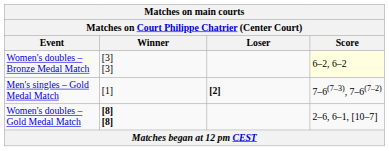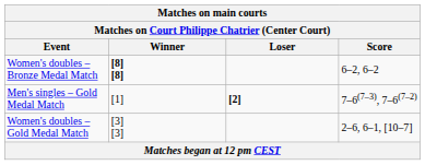Women's doubles – Bronze Medal Match | Winner: [3] [3] -> [8] [8]
Women's doubles – Bronze Medal Match | Score: lightyellow background -> no background
Women's doubles – Gold Medal Match | Winner: [8] [8] -> [3] [3]
